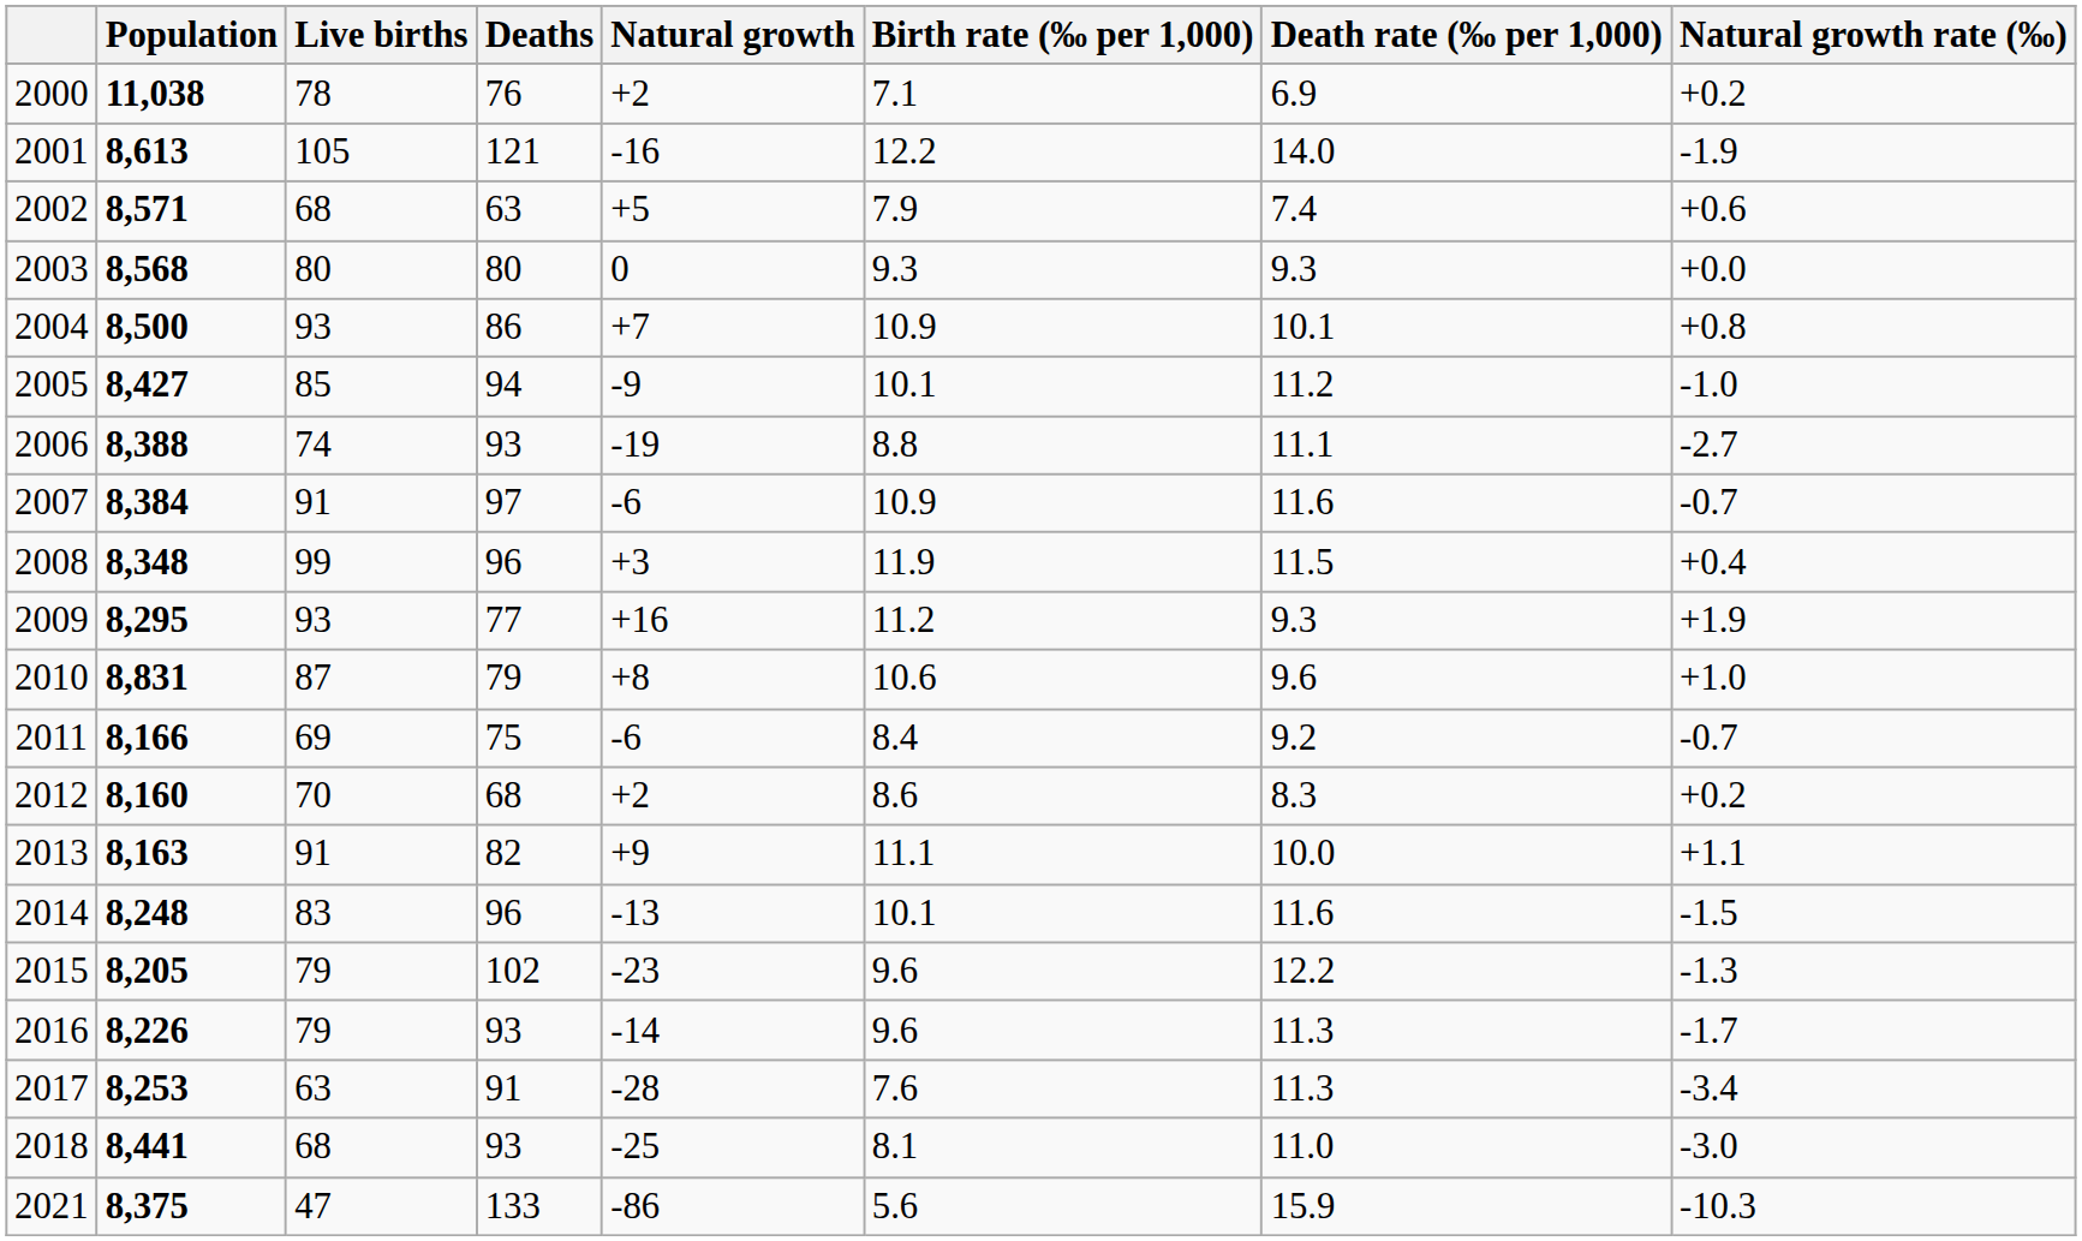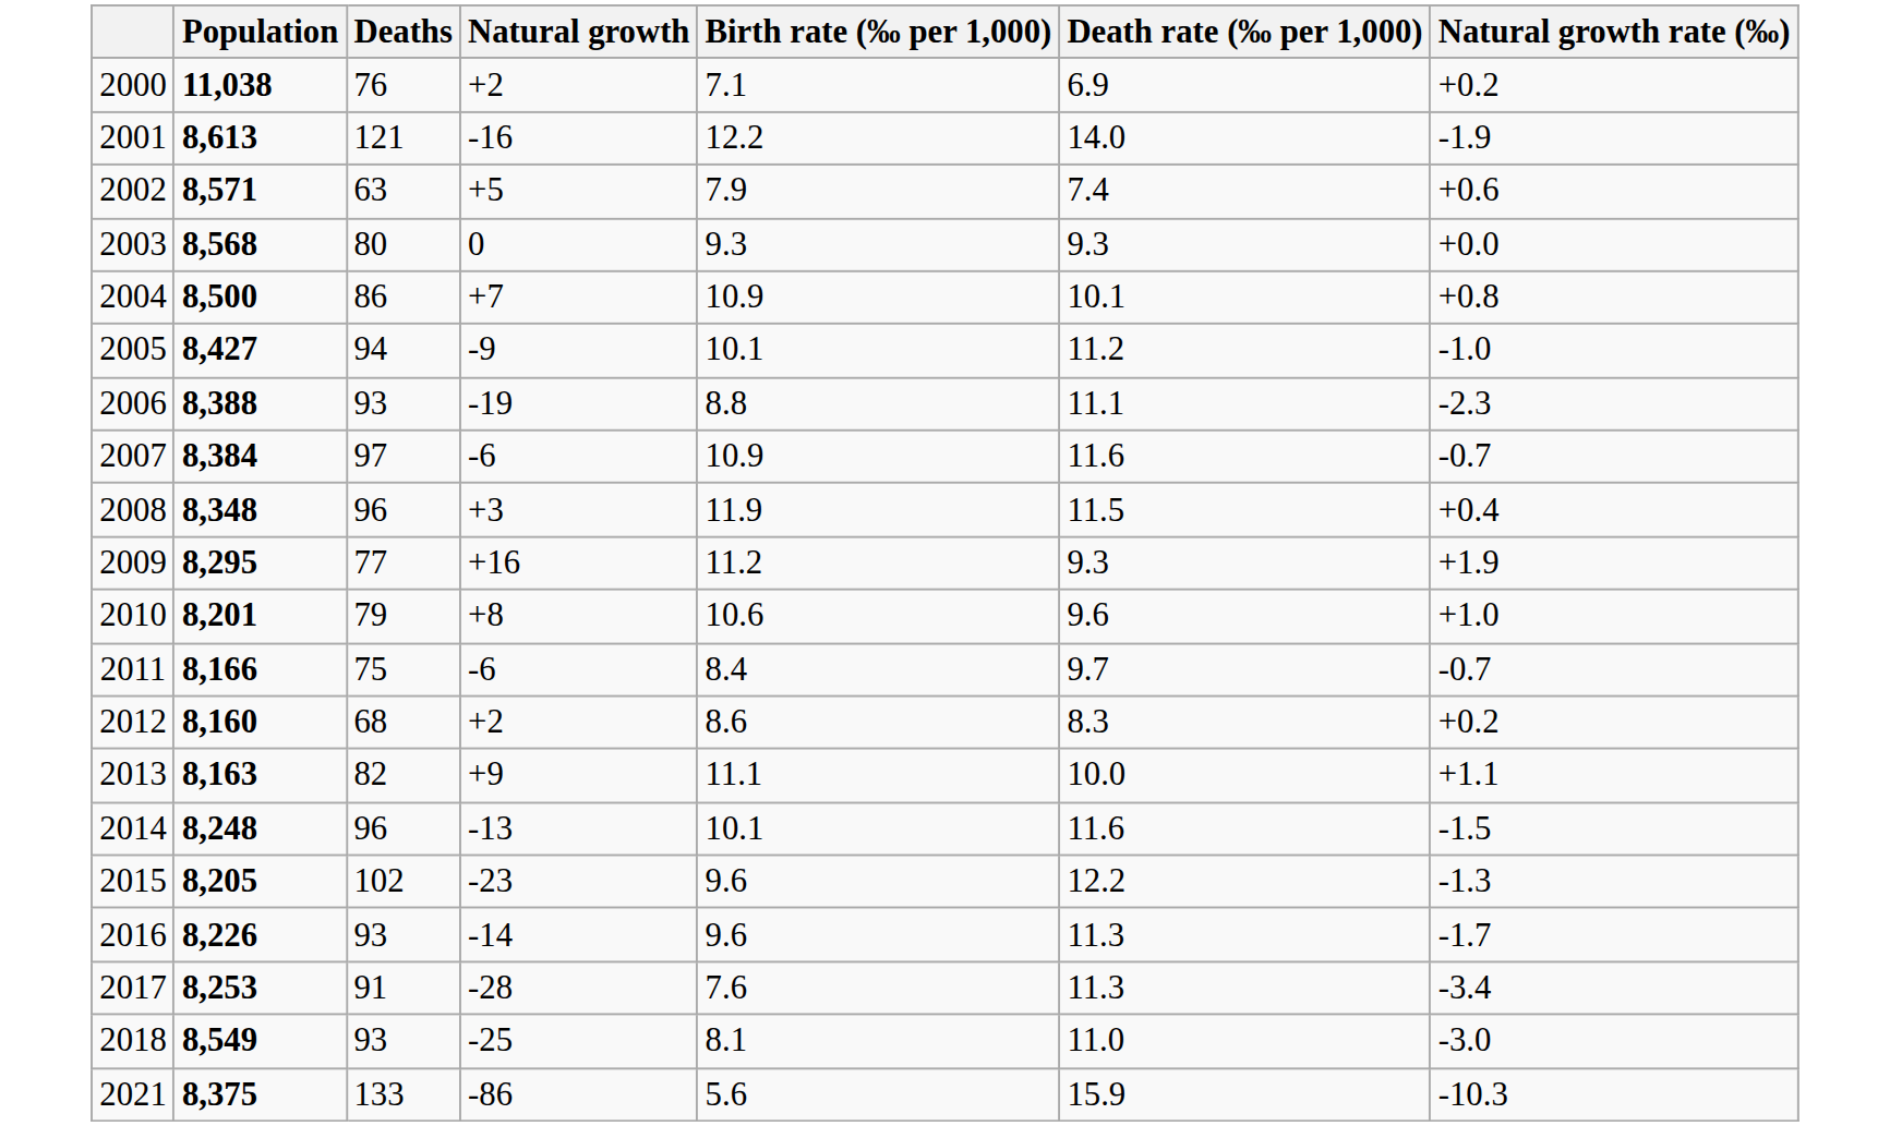- column: Live births | 78 | 105 | 68 | 80 | 93 | 85 | 74 | 91 | 99 | 93 | 87 | 69 | 70 | 91 | 83 | 79 | 79 | 63 | 68 | 47
2006 | Natural growth rate (‰): -2.7 -> -2.3
2010 | Population: 8,831 -> 8,201
2011 | Death rate (‰ per 1,000): 9.2 -> 9.7
2018 | Population: 8,441 -> 8,549
